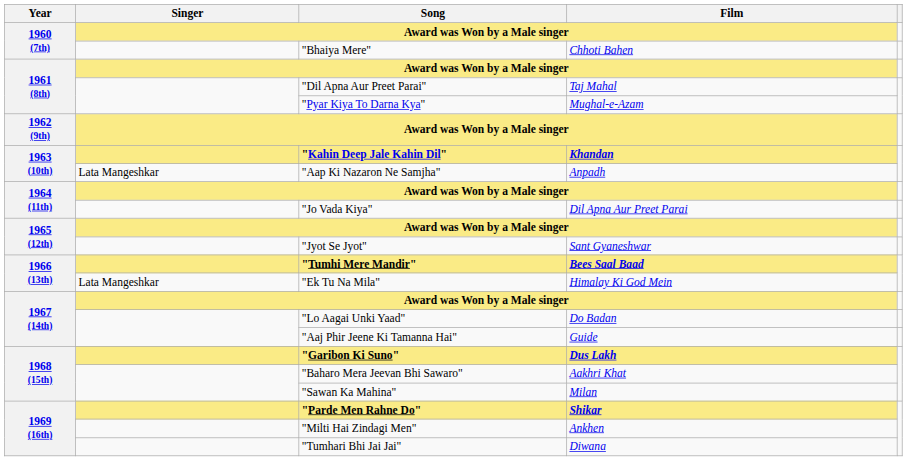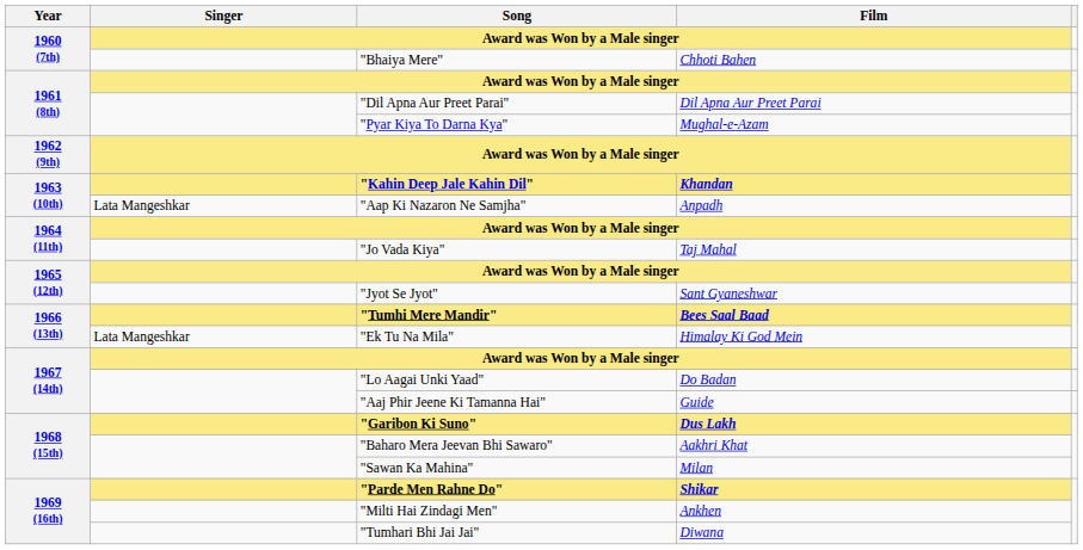"Dil Apna Aur Preet Parai" | Film: Taj Mahal -> Dil Apna Aur Preet Parai
"Jo Vada Kiya" | Film: Dil Apna Aur Preet Parai -> Taj Mahal
